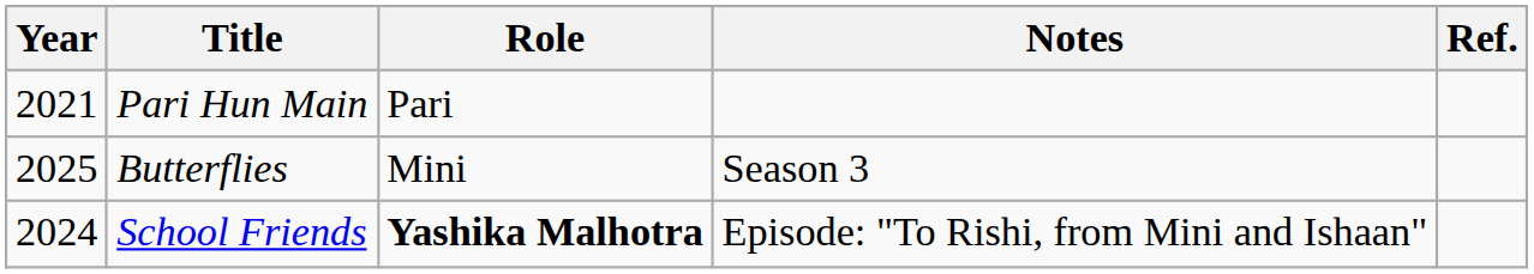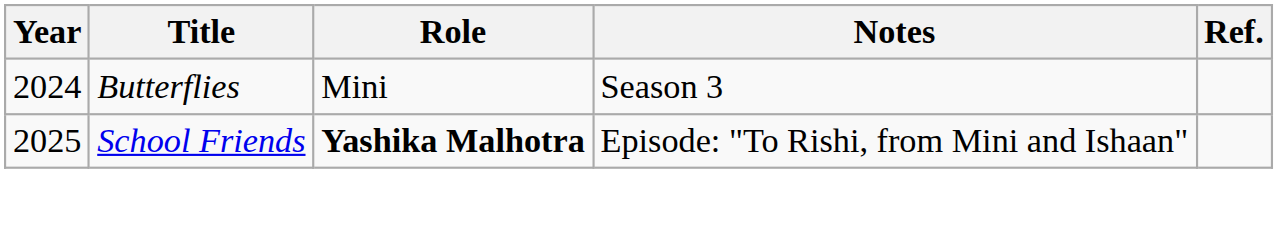- row: 2021 | Pari Hun Main | Pari
Butterflies | Year: 2025 -> 2024
School Friends | Year: 2024 -> 2025
